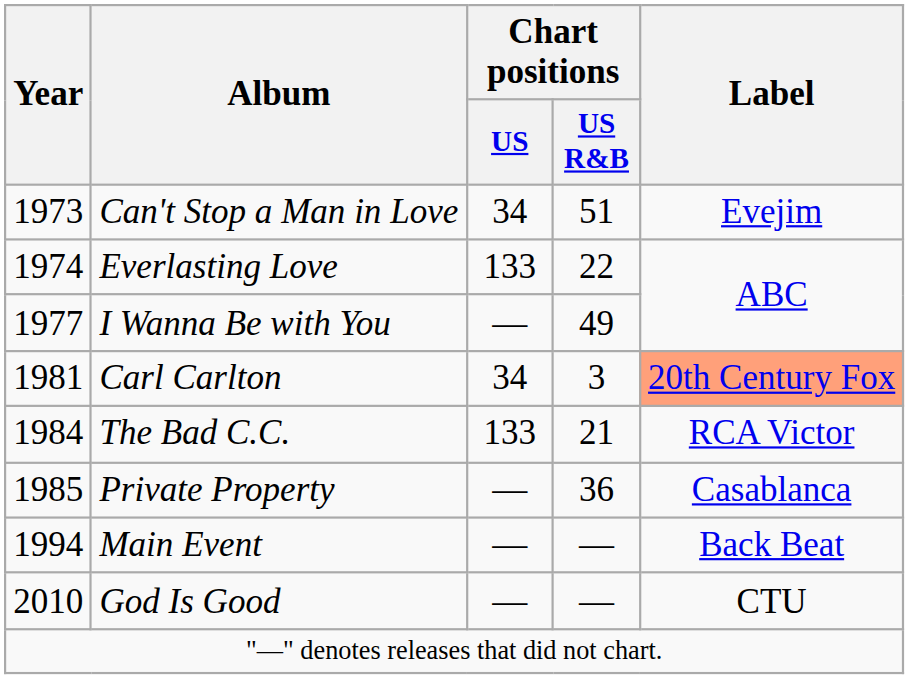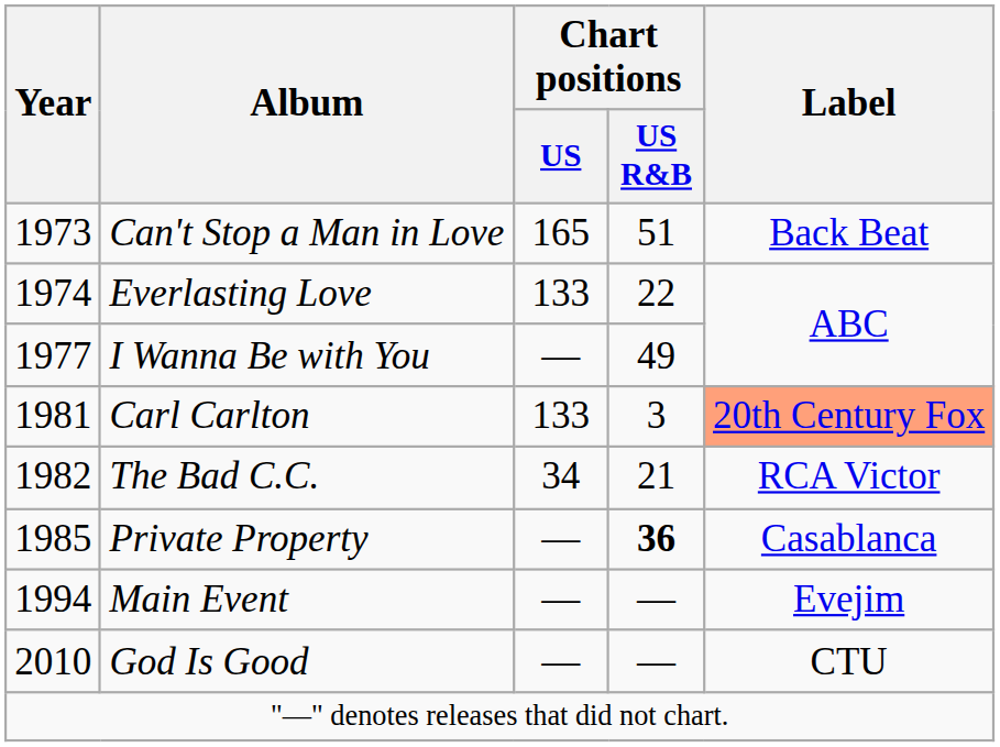Can't Stop a Man in Love | Chart positions / US: 34 -> 165
Can't Stop a Man in Love | Label: Evejim -> Back Beat
Carl Carlton | Chart positions / US: 34 -> 133
The Bad C.C. | Year: 1984 -> 1982
The Bad C.C. | Chart positions / US: 133 -> 34
Private Property | Chart positions / US R&B: normal -> bold
Main Event | Label: Back Beat -> Evejim
